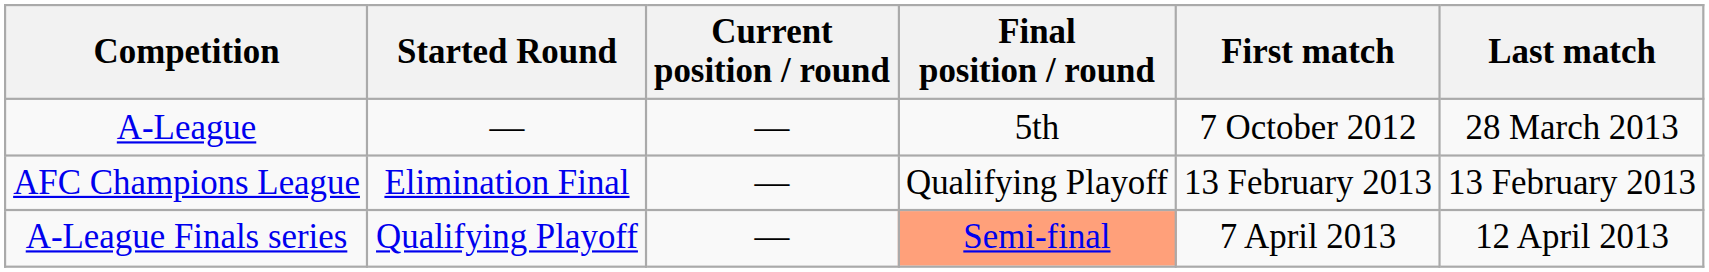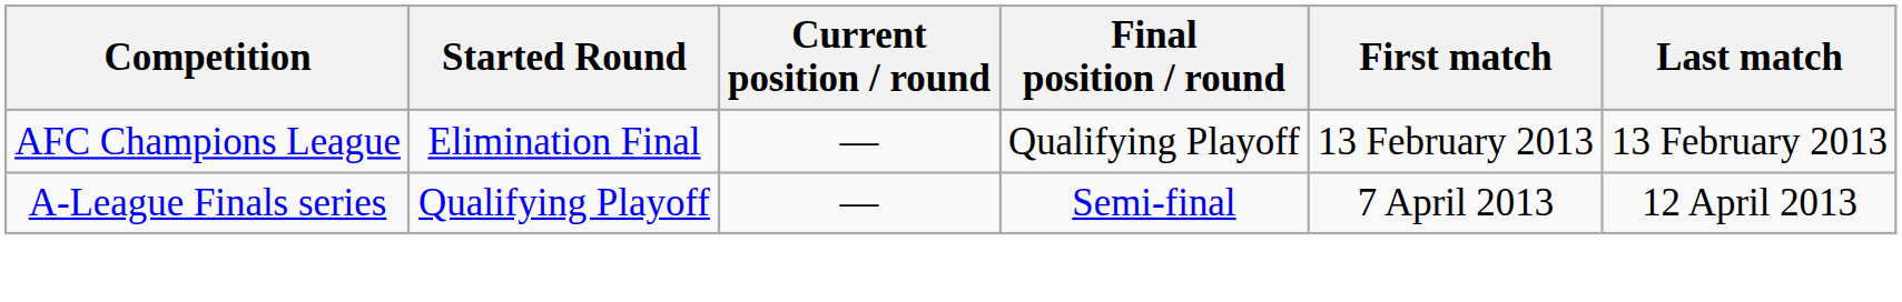- row: A-League | — | — | 5th | 7 October 2012 | 28 March 2013
A-League Finals series | Final position / round: lightsalmon background -> no background
